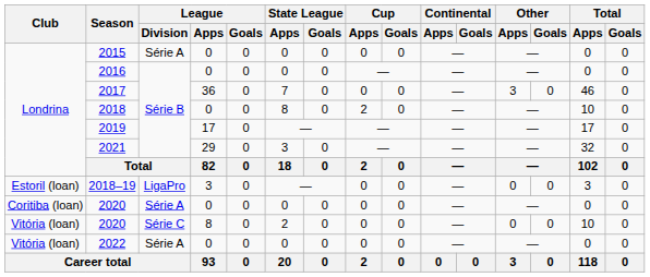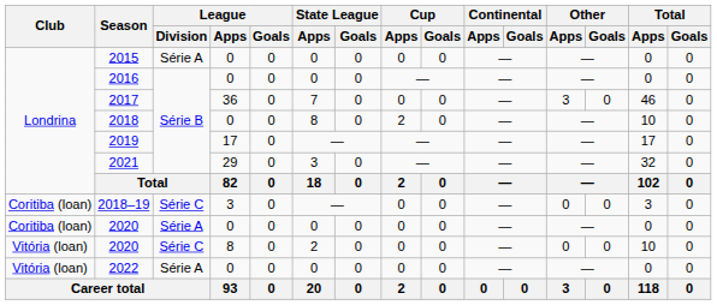2018–19 | Club: Estoril (loan) -> Coritiba (loan)
2018–19 | League / Division: LigaPro -> Série C
